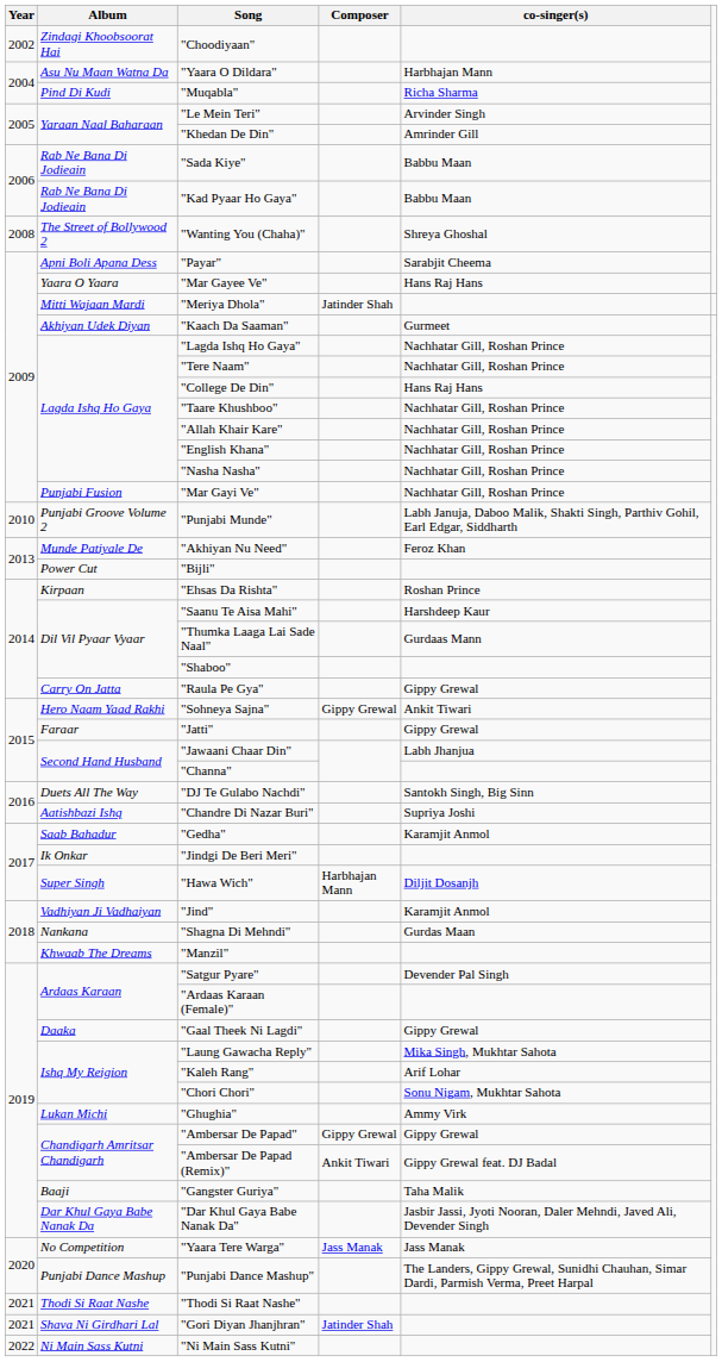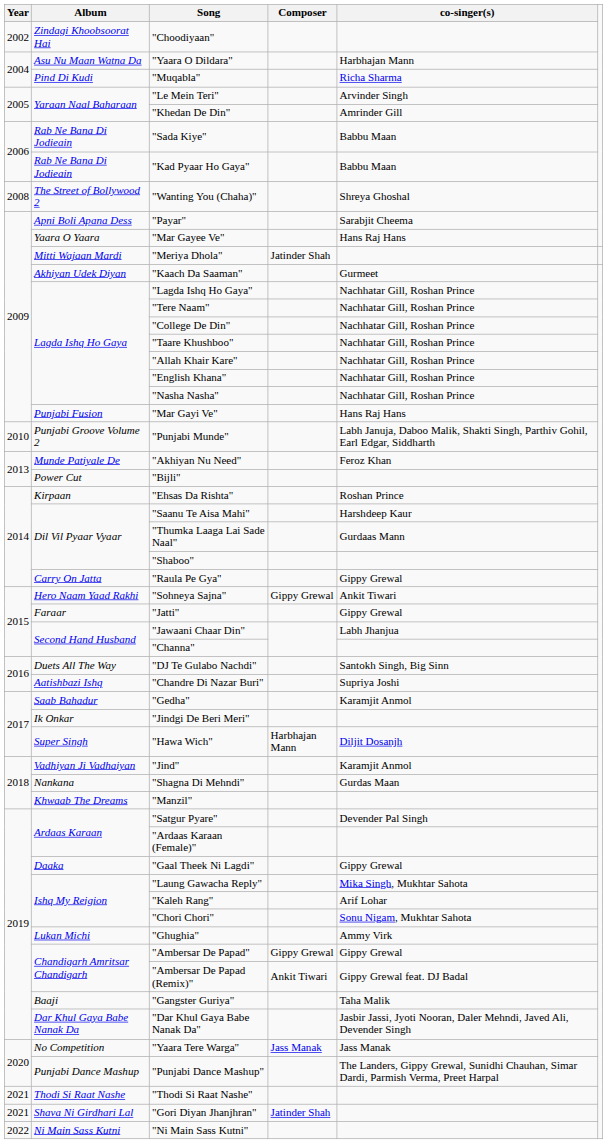"College De Din" | co-singer(s): Hans Raj Hans -> Nachhatar Gill, Roshan Prince
"Mar Gayi Ve" | co-singer(s): Nachhatar Gill, Roshan Prince -> Hans Raj Hans
